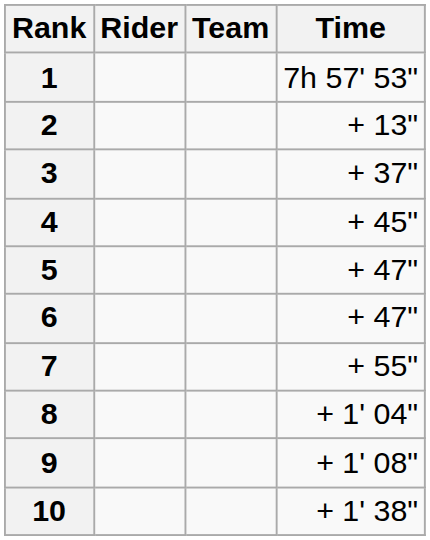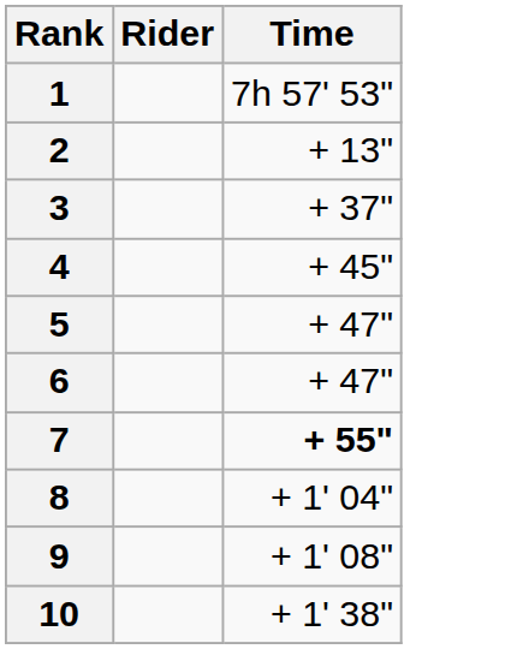- column: Team
7 | Time: normal -> bold
